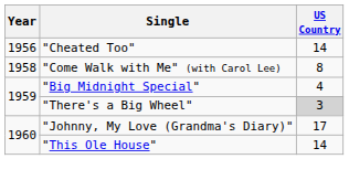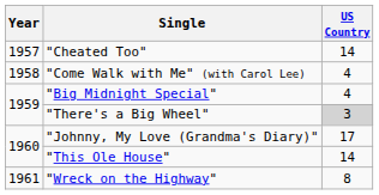"Cheated Too" | Year: 1956 -> 1957
"Come Walk with Me" (with Carol Lee) | US Country: 8 -> 4
+ row: 1961 | "Wreck on the Highway" | 8
